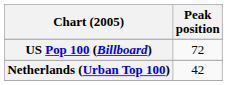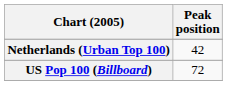rows swapped: Netherlands (Urban Top 100) <-> US Pop 100 (Billboard)
